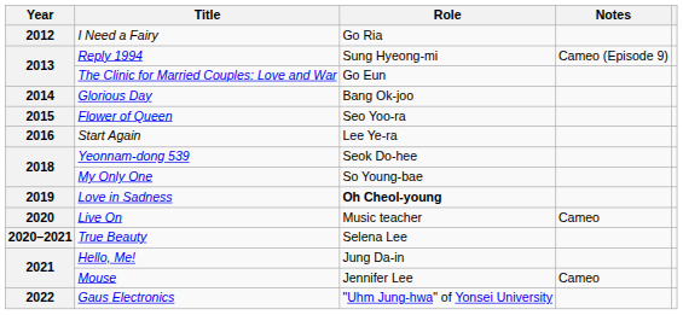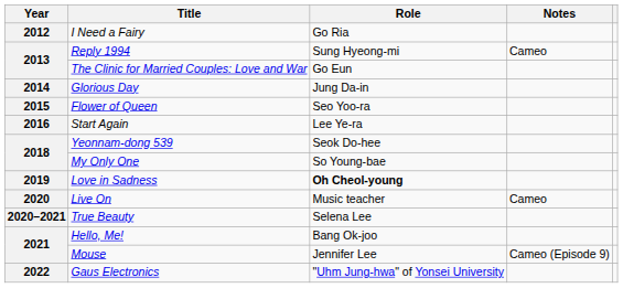Reply 1994 | Notes: Cameo (Episode 9) -> Cameo
Glorious Day | Role: Bang Ok-joo -> Jung Da-in
Hello, Me! | Role: Jung Da-in -> Bang Ok-joo
Mouse | Notes: Cameo -> Cameo (Episode 9)
